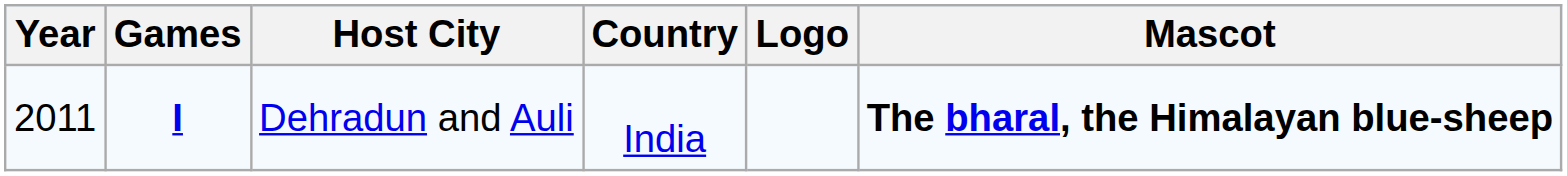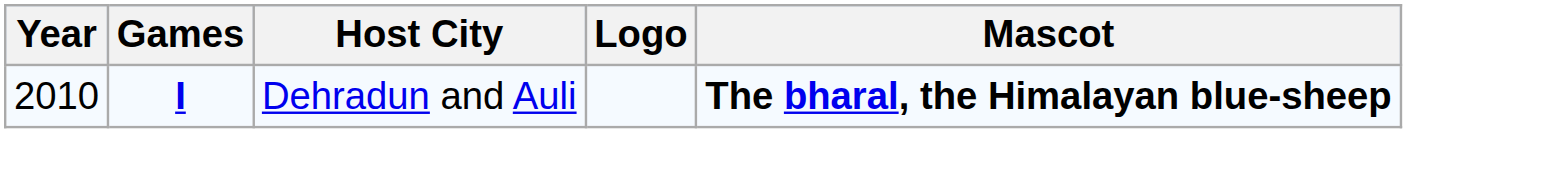- column: Country | India
Dehradun and Auli | Year: 2011 -> 2010
